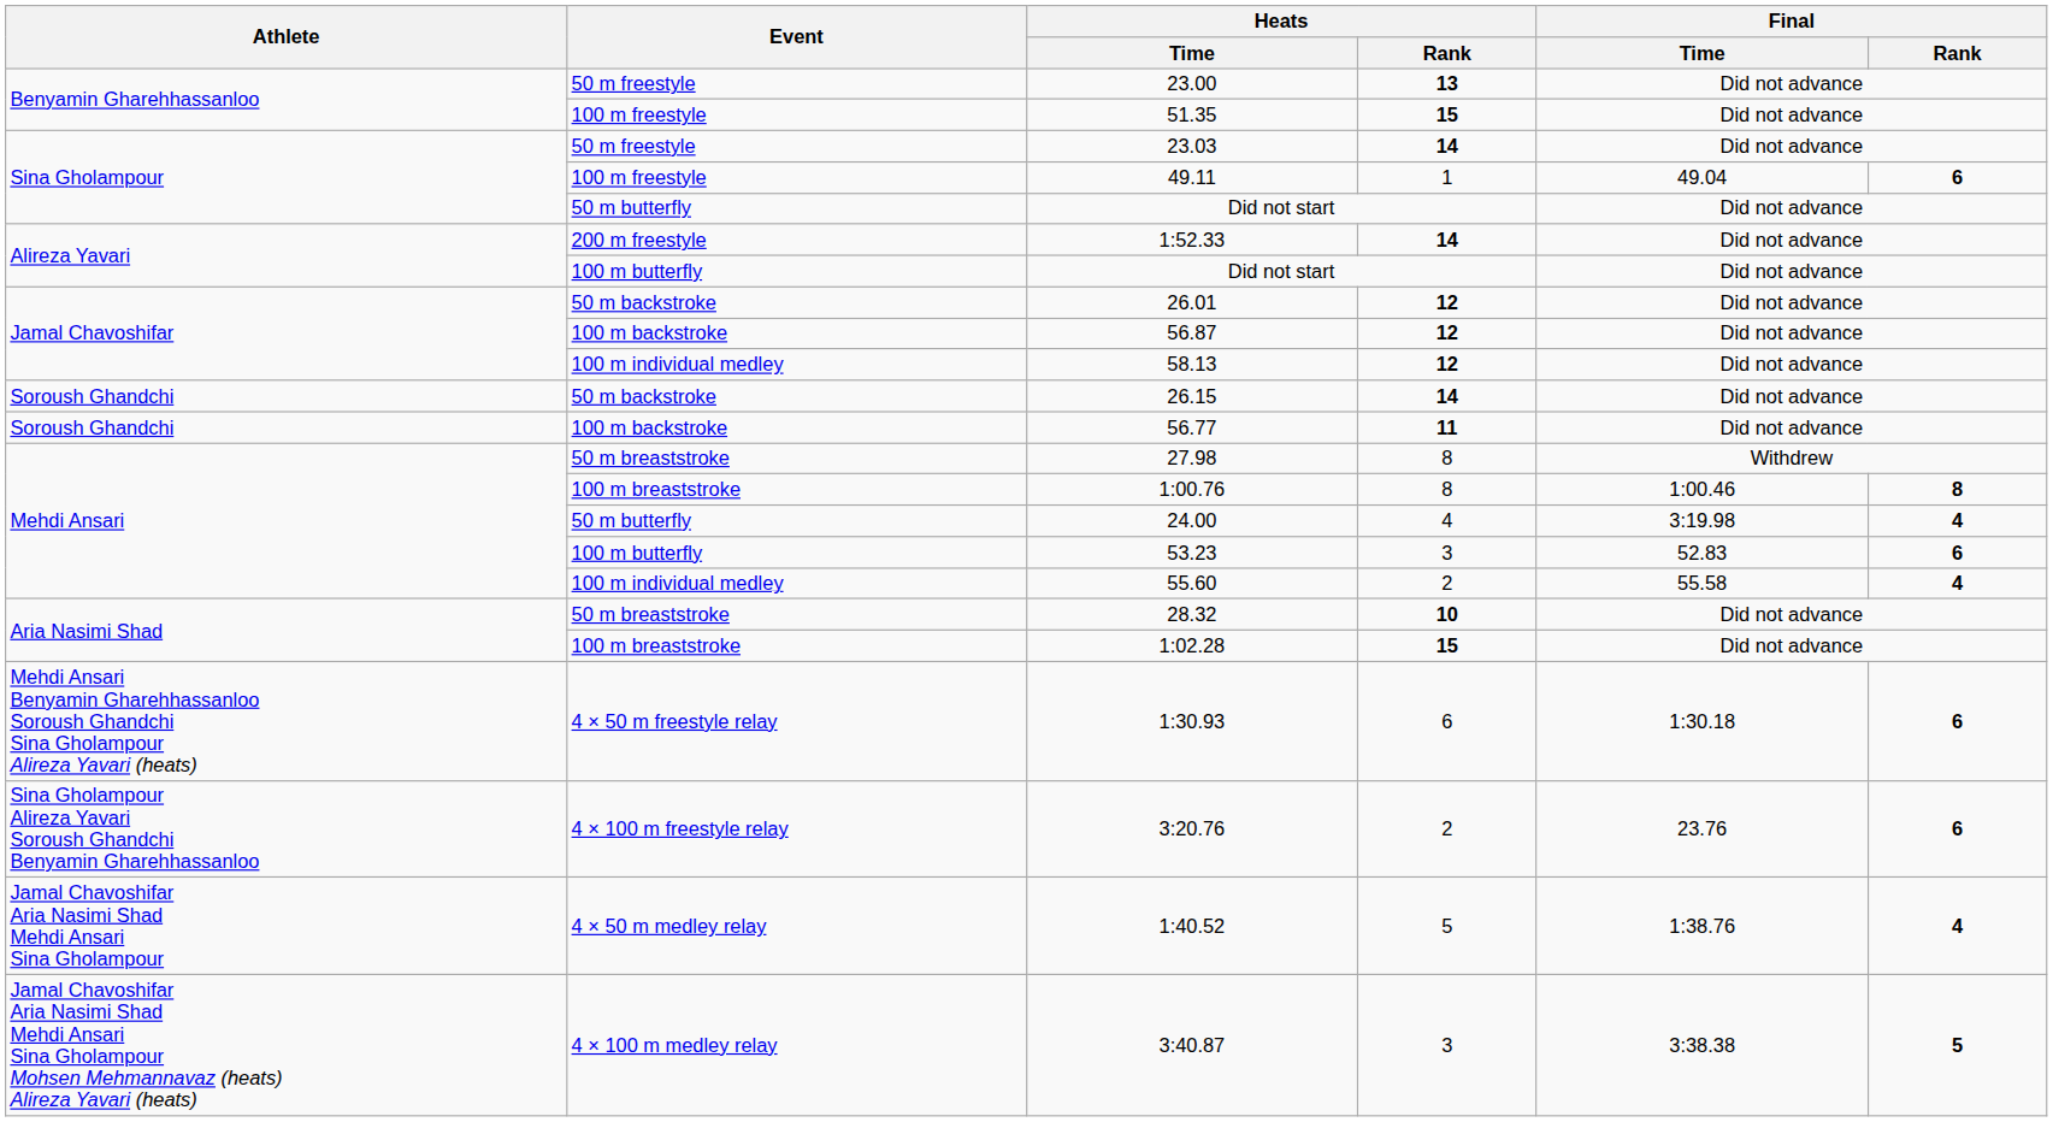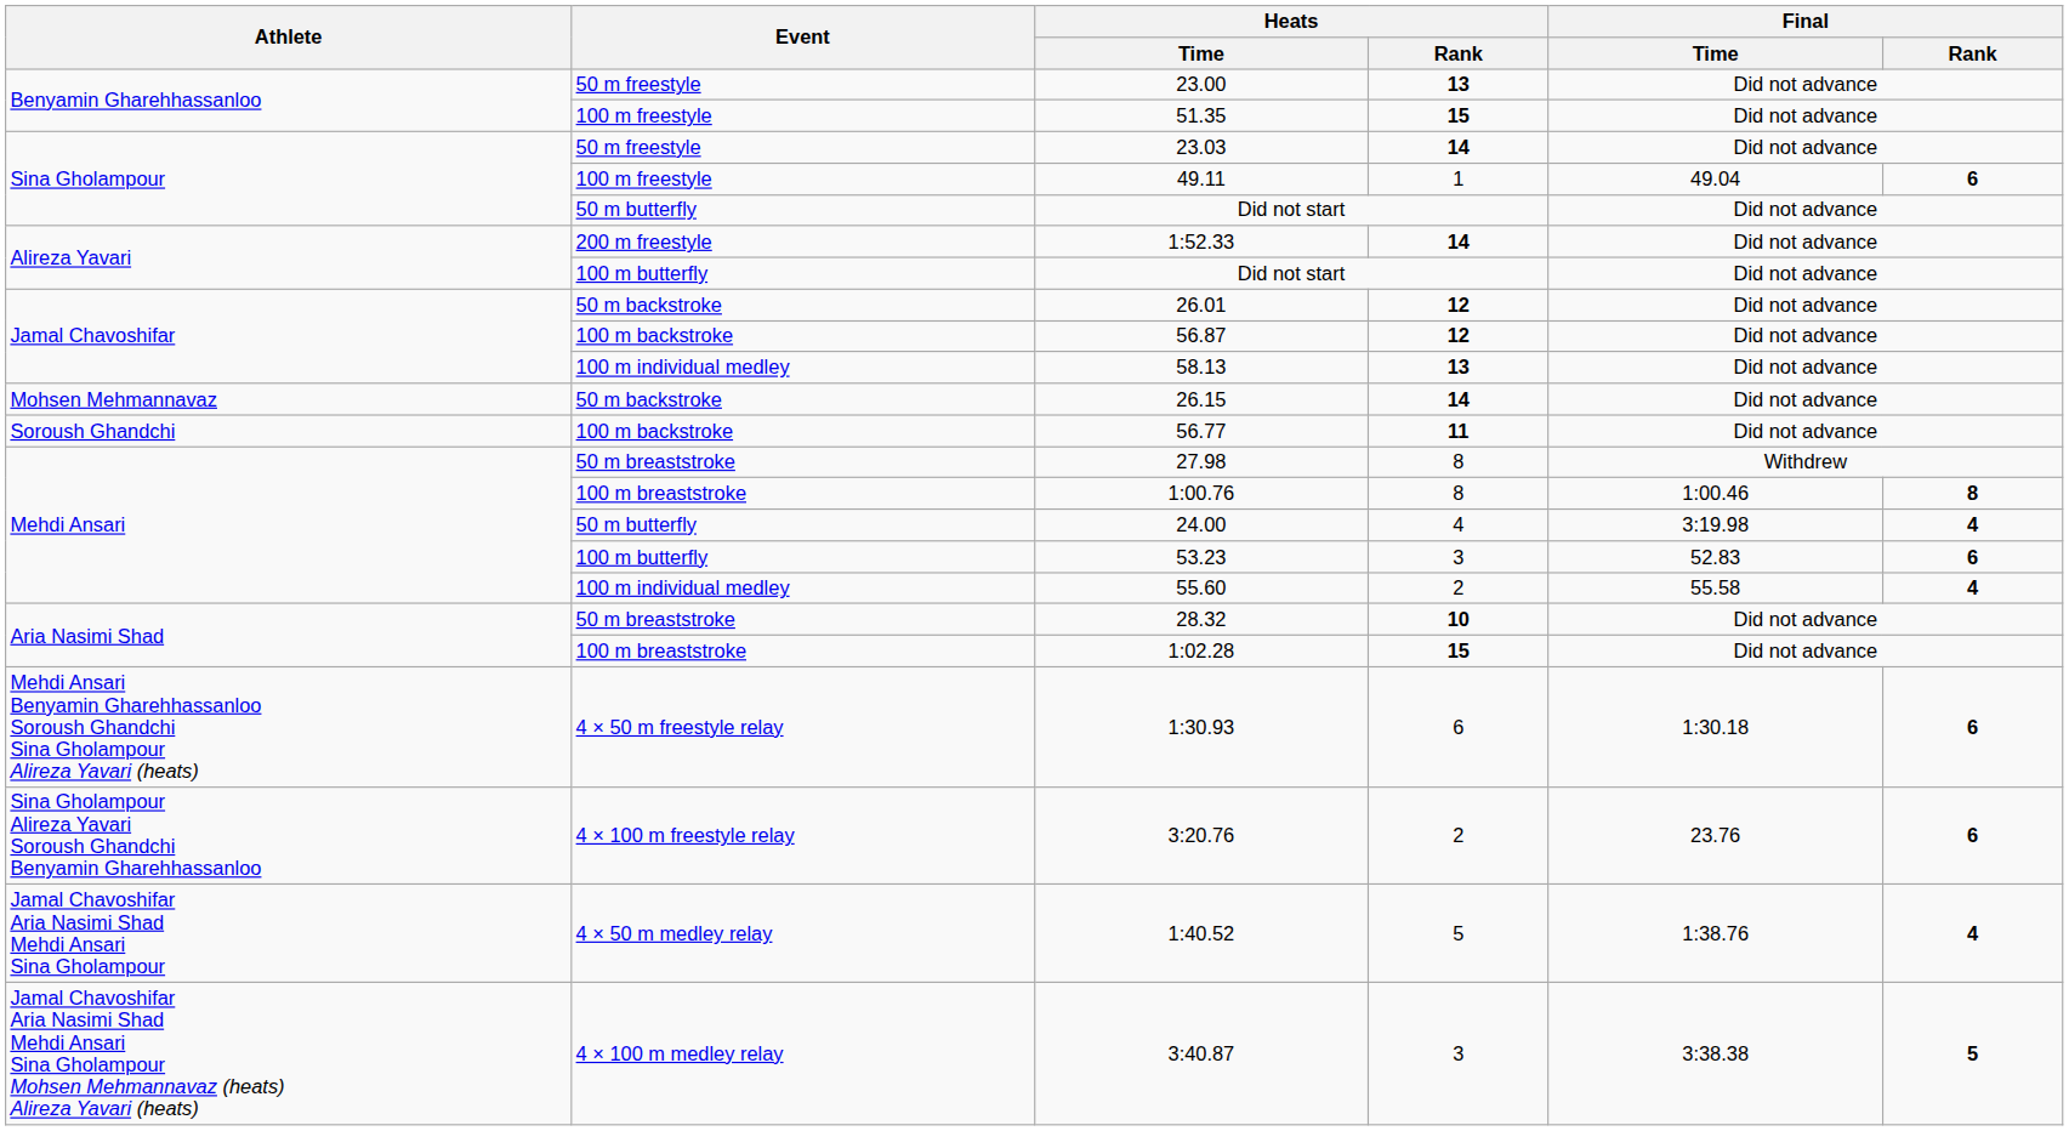58.13 | Heats / Rank: 12 -> 13
26.15 | Athlete: Soroush Ghandchi -> Mohsen Mehmannavaz
